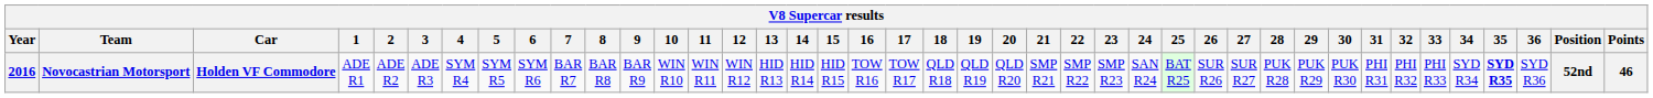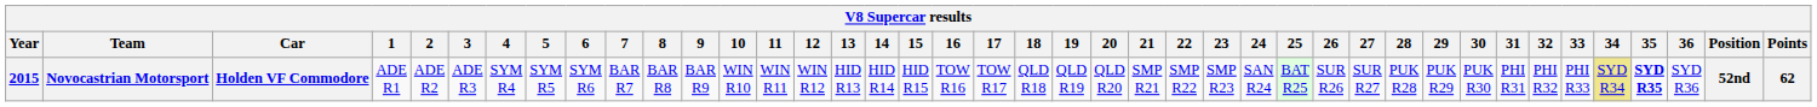Novocastrian Motorsport | Year: 2016 -> 2015
Novocastrian Motorsport | 34: no background -> khaki background
Novocastrian Motorsport | Points: 46 -> 62
